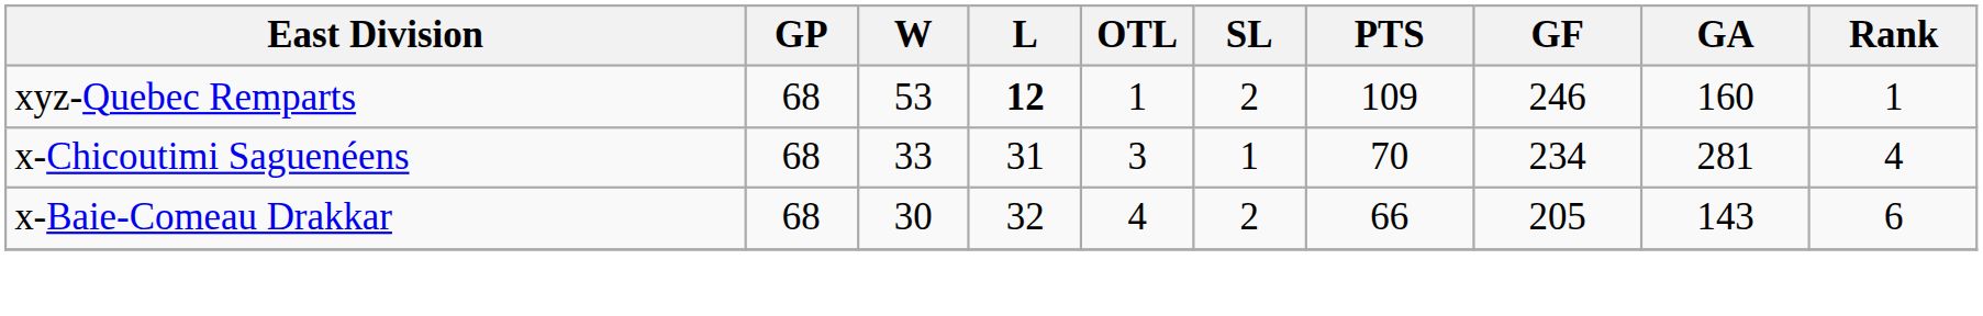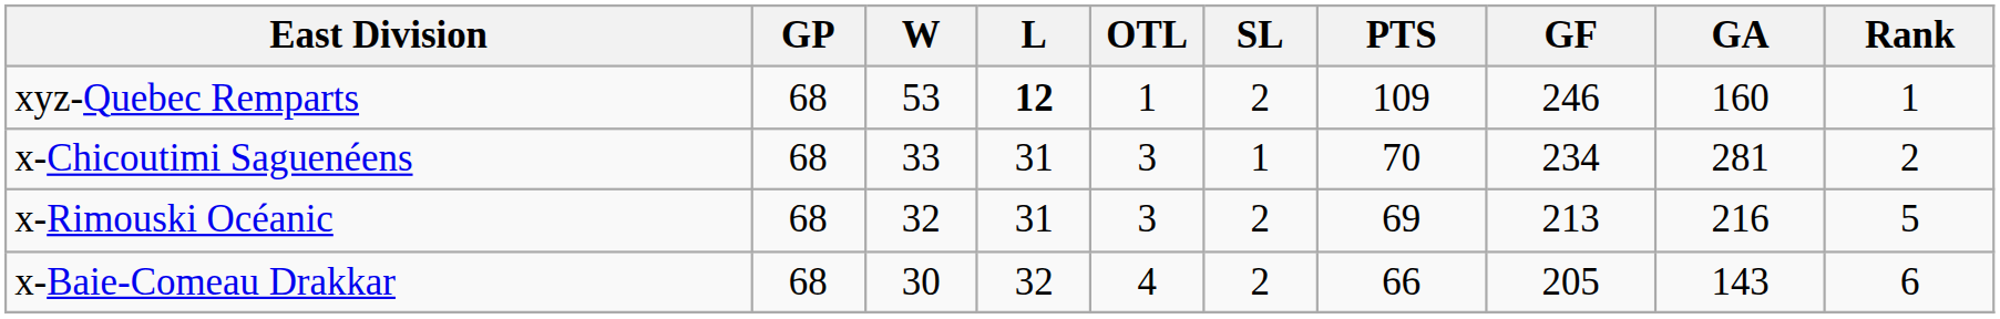x-Chicoutimi Saguenéens | Rank: 4 -> 2
+ row: x-Rimouski Océanic | 68 | 32 | 31 | 3 | 2 | 69 | 213 | 216 | 5
